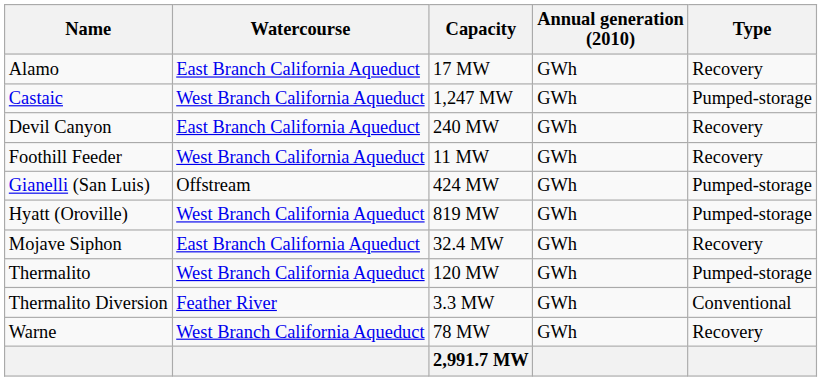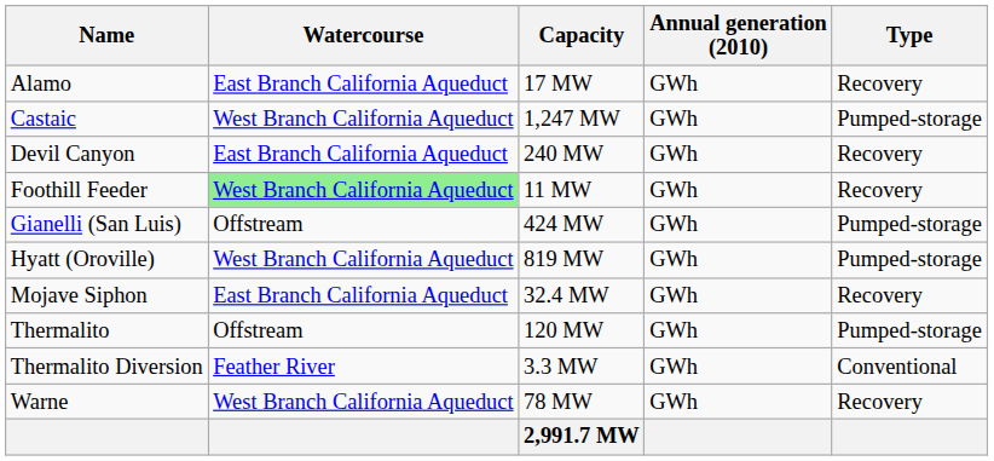Foothill Feeder | Watercourse: no background -> lightgreen background
Thermalito | Watercourse: West Branch California Aqueduct -> Offstream
